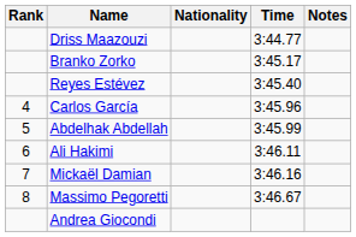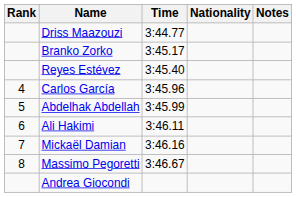columns swapped: Nationality <-> Time
